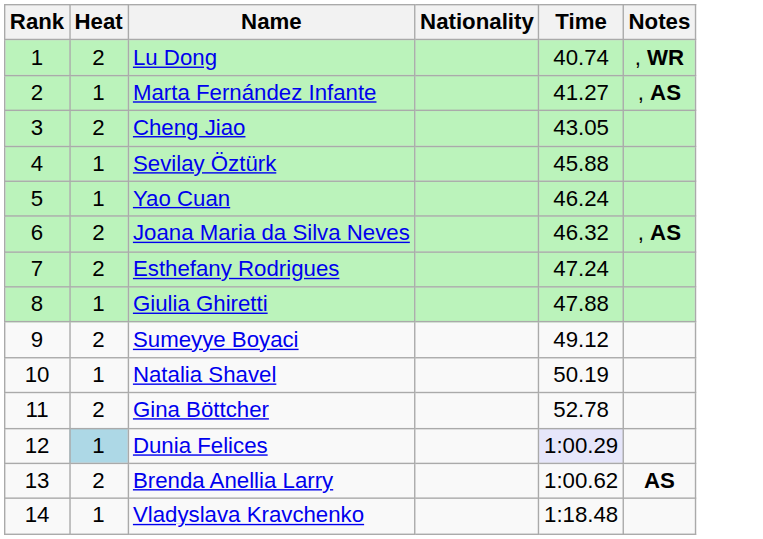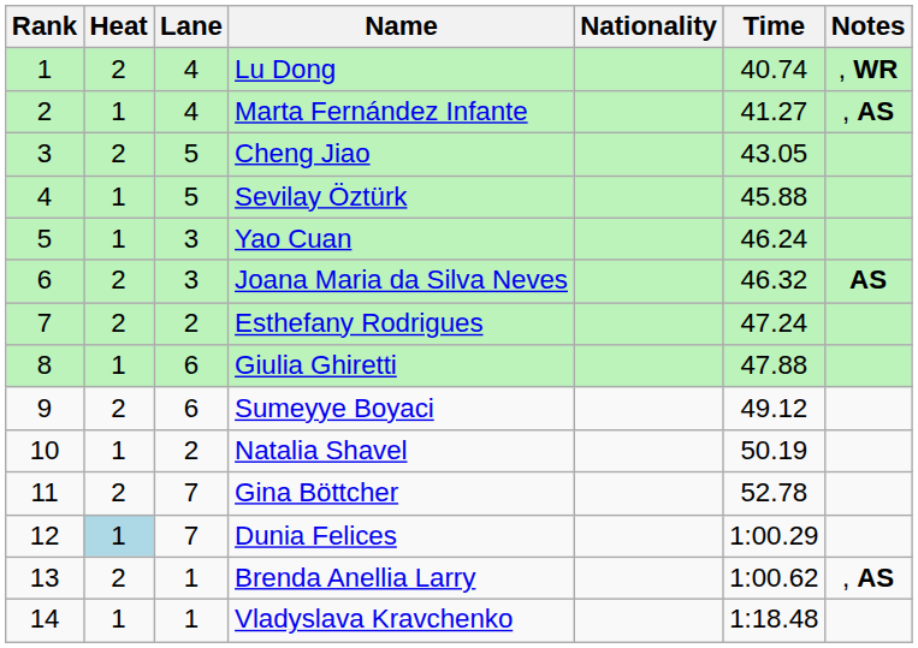+ column: Lane | 4 | 4 | 5 | 5 | 3 | 3 | 2 | 6 | 6 | 2 | 7 | 7 | 1 | 1
Joana Maria da Silva Neves | Notes: , AS -> AS
Dunia Felices | Time: lavender background -> no background
Brenda Anellia Larry | Notes: AS -> , AS
